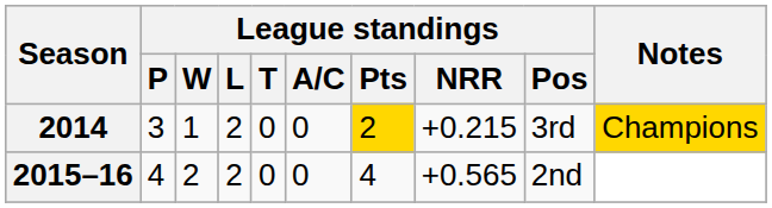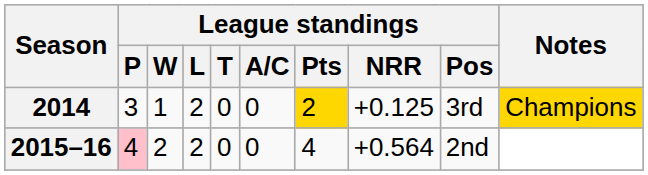2014 | League standings / NRR: +0.215 -> +0.125
2015–16 | League standings / P: no background -> pink background
2015–16 | League standings / NRR: +0.565 -> +0.564
